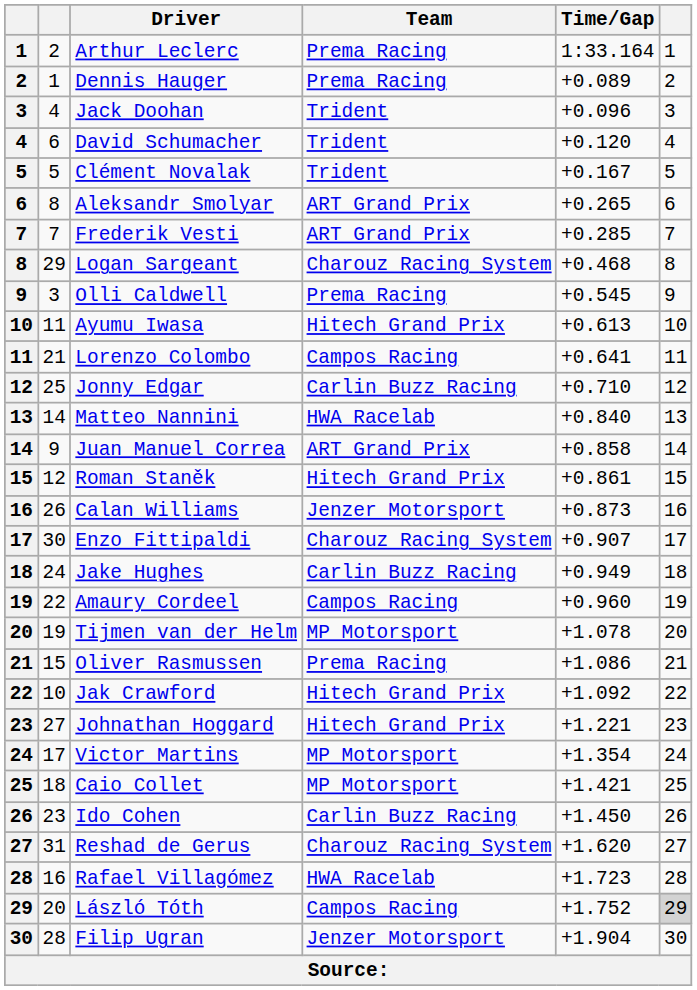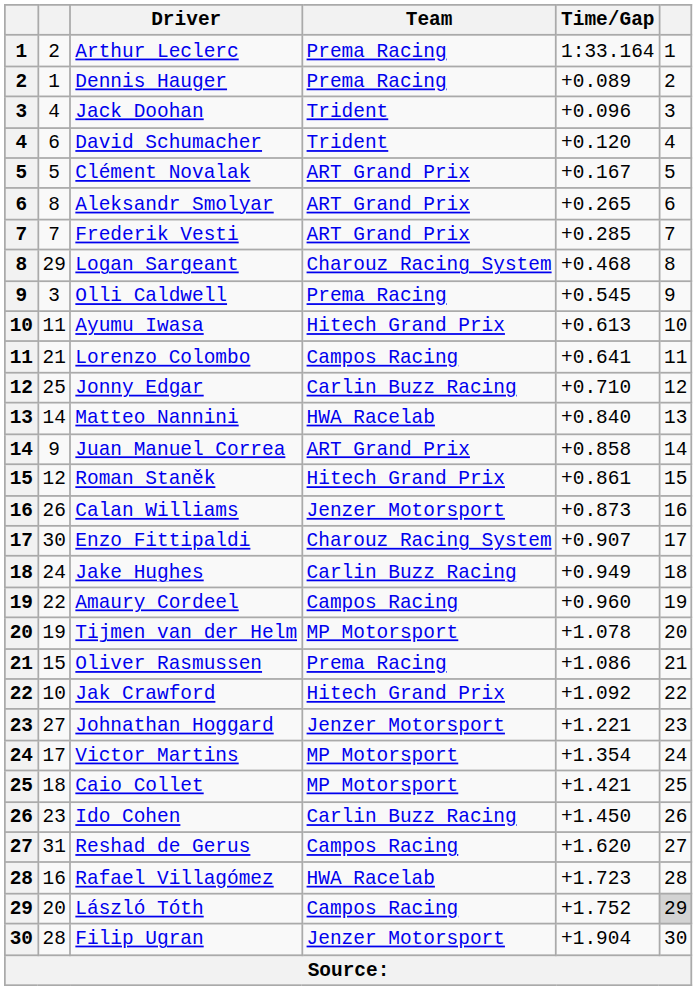Clément Novalak | Team: Trident -> ART Grand Prix
Johnathan Hoggard | Team: Hitech Grand Prix -> Jenzer Motorsport
Reshad de Gerus | Team: Charouz Racing System -> Campos Racing
